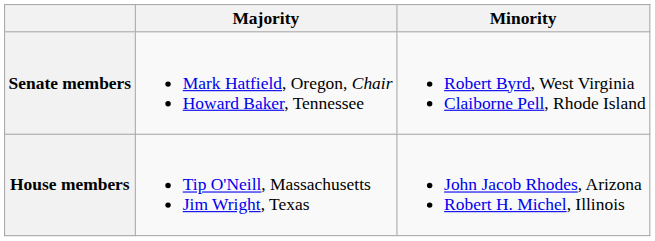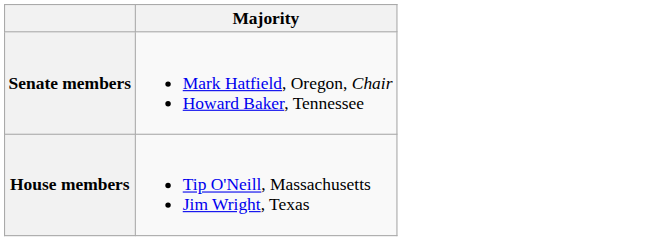- column: Minority | Robert Byrd, West Virginia Claiborne Pell, Rhode Island | John Jacob Rhodes, Arizona Robert H. Michel, Illinois
